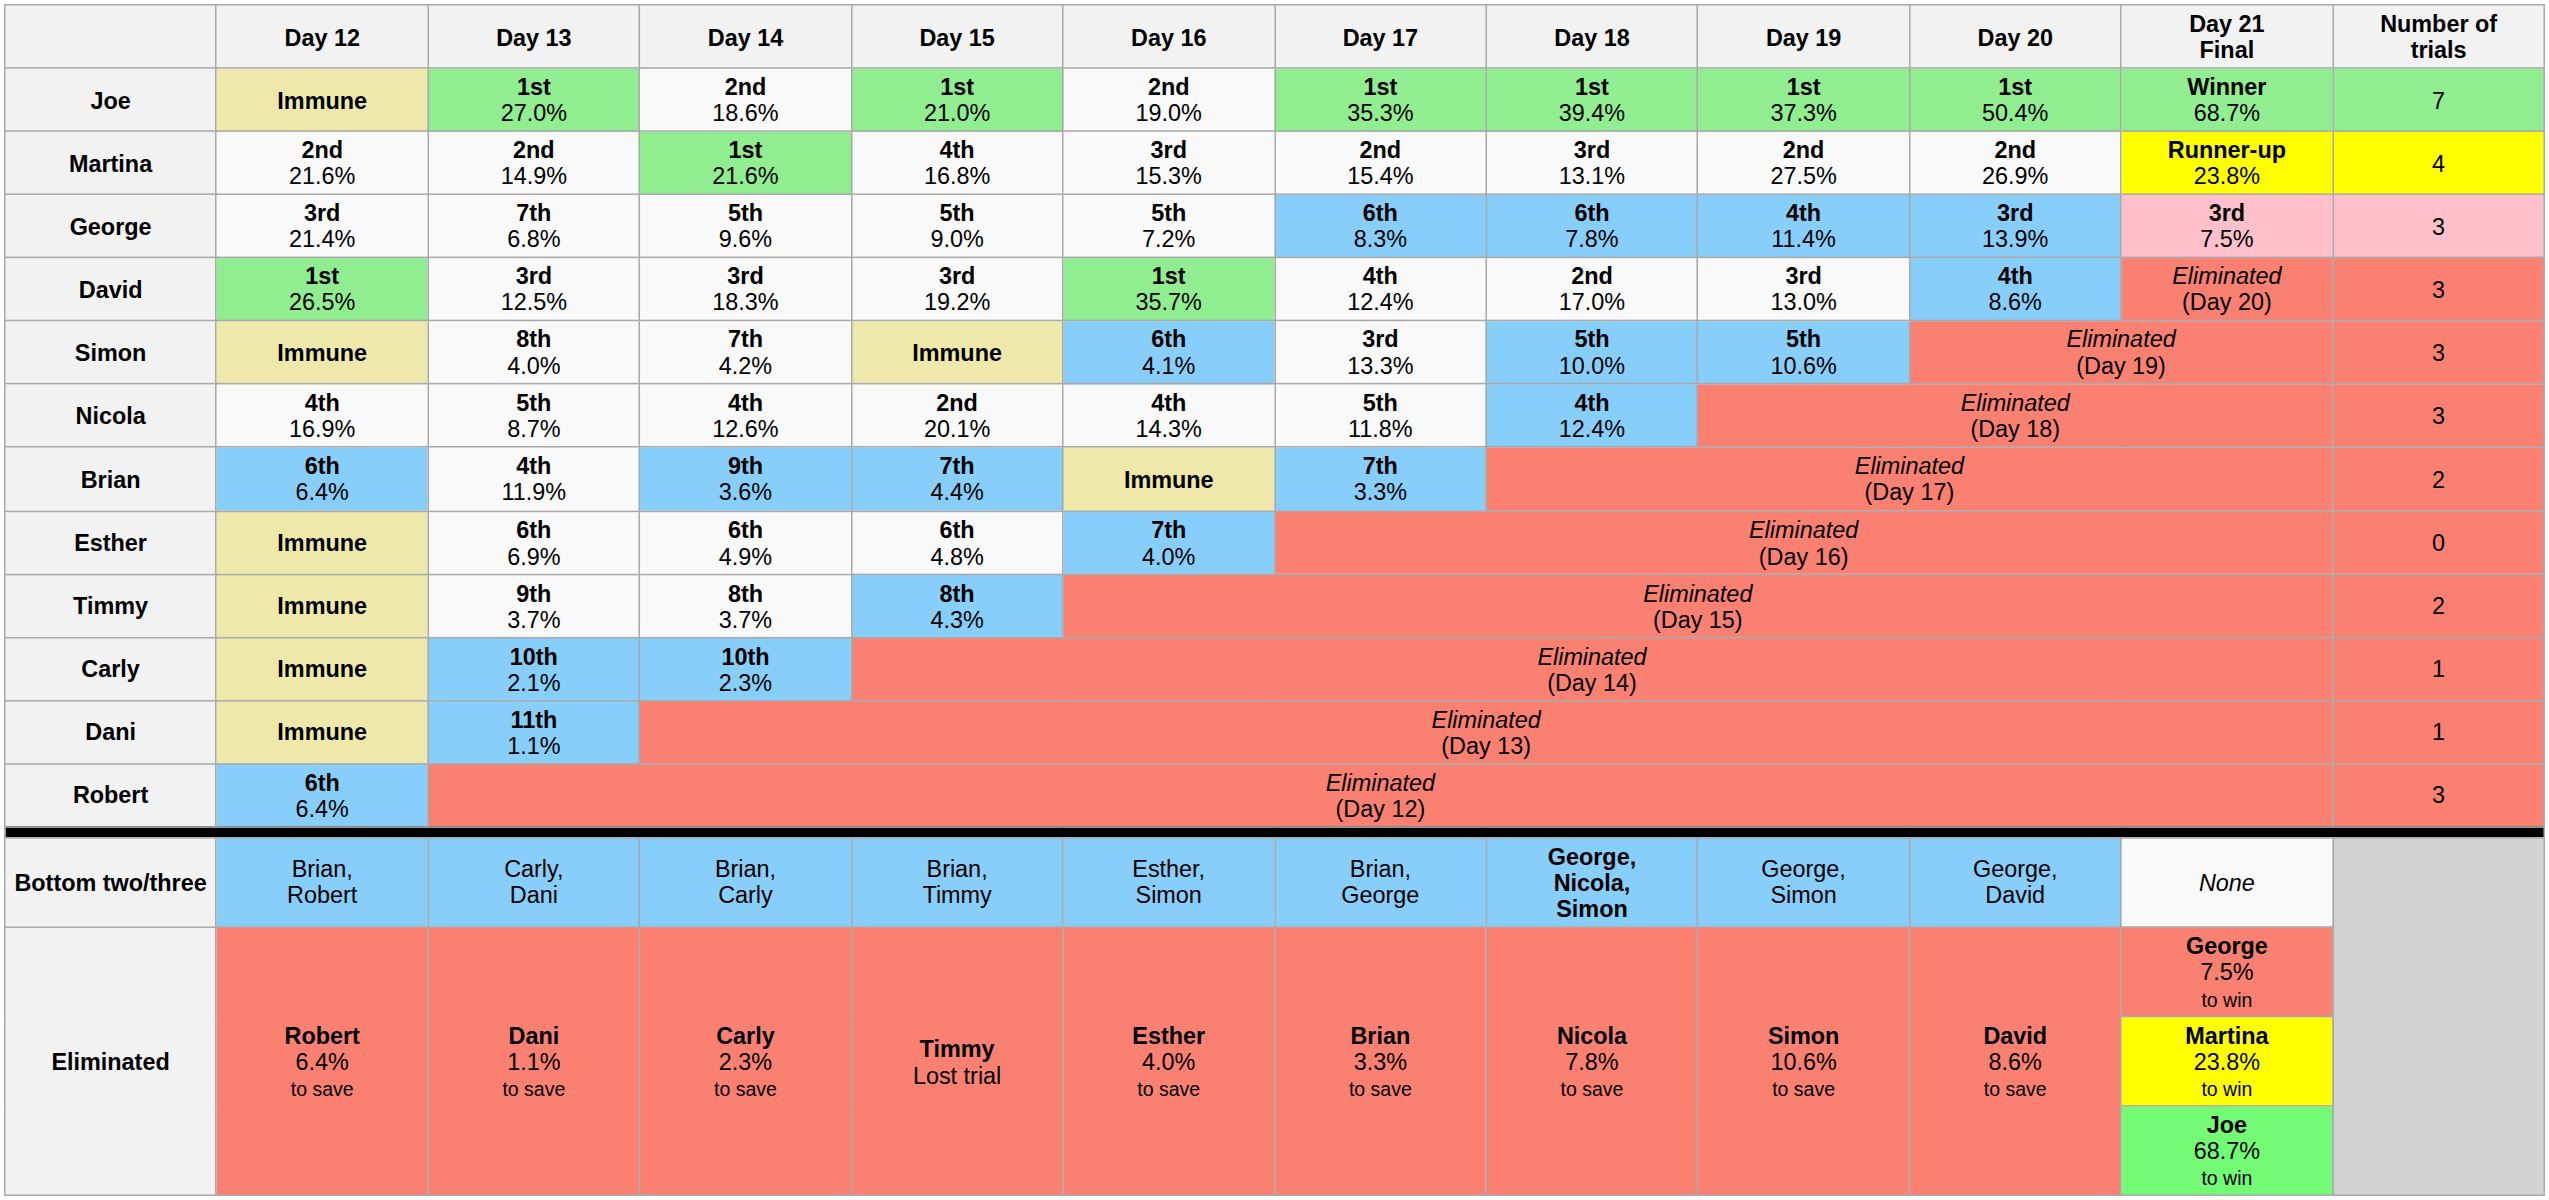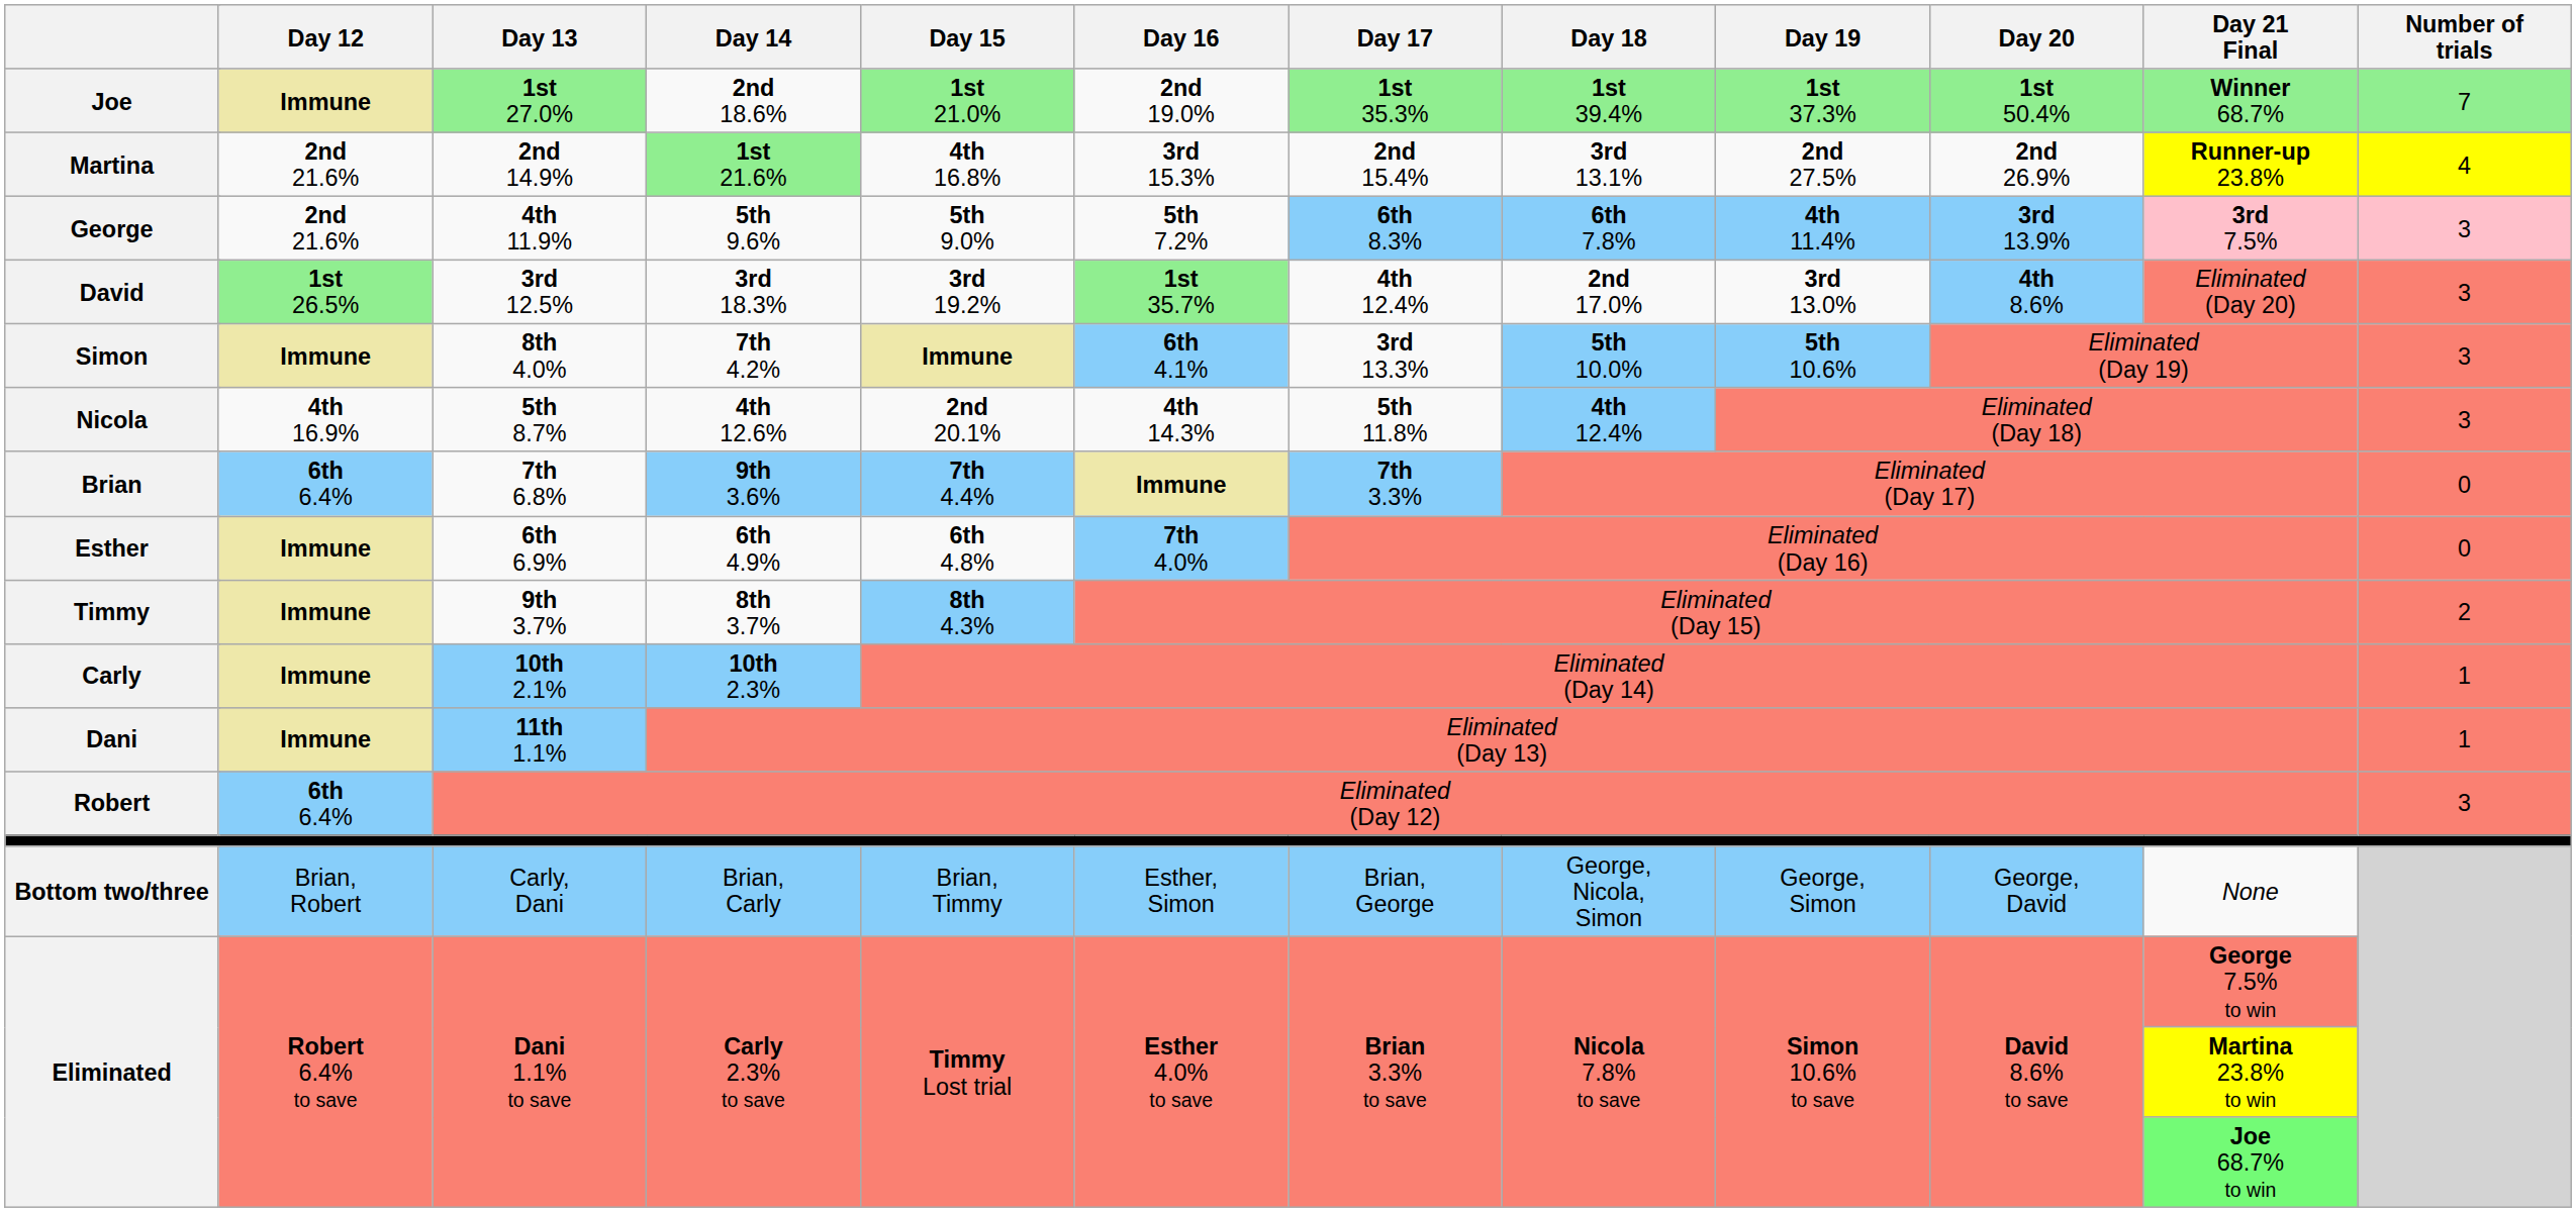George | Day 12: 3rd 21.4% -> 2nd 21.6%
George | Day 13: 7th 6.8% -> 4th 11.9%
Brian | Day 13: 4th 11.9% -> 7th 6.8%
Brian | Number of trials: 2 -> 0
Bottom two/three | Day 18: bold -> normal
